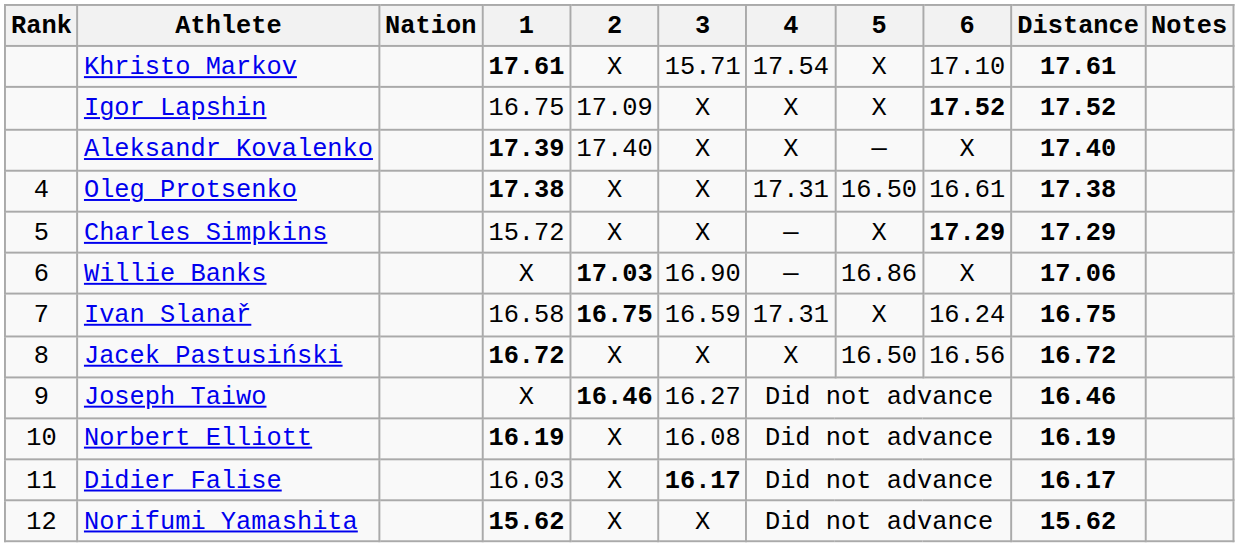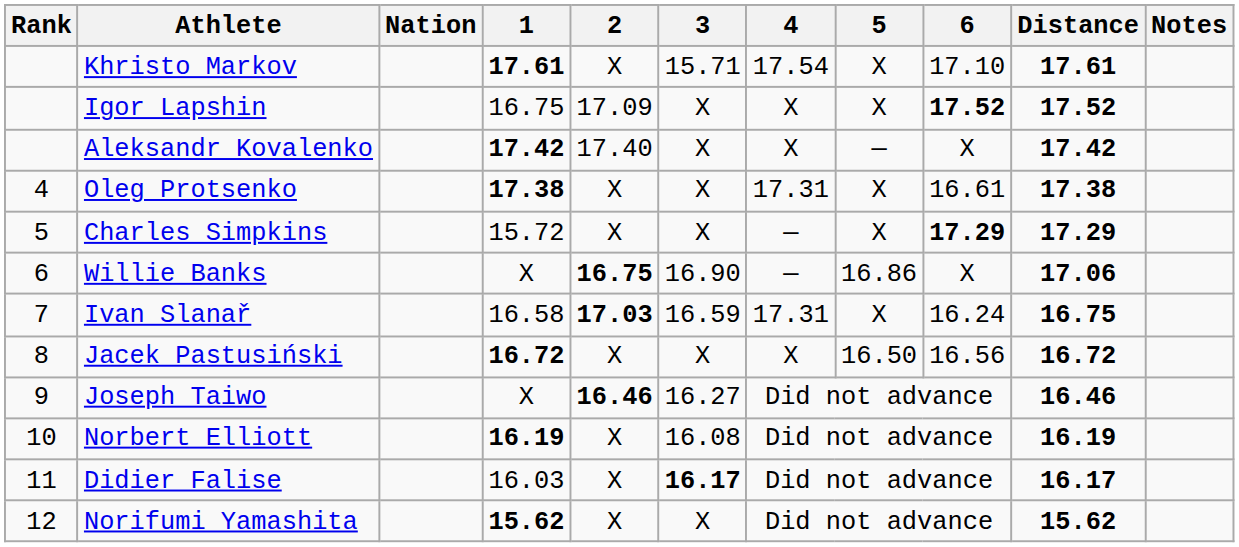Aleksandr Kovalenko | 1: 17.39 -> 17.42
Aleksandr Kovalenko | Distance: 17.40 -> 17.42
Oleg Protsenko | 5: 16.50 -> X
Willie Banks | 2: 17.03 -> 16.75
Ivan Slanař | 2: 16.75 -> 17.03
